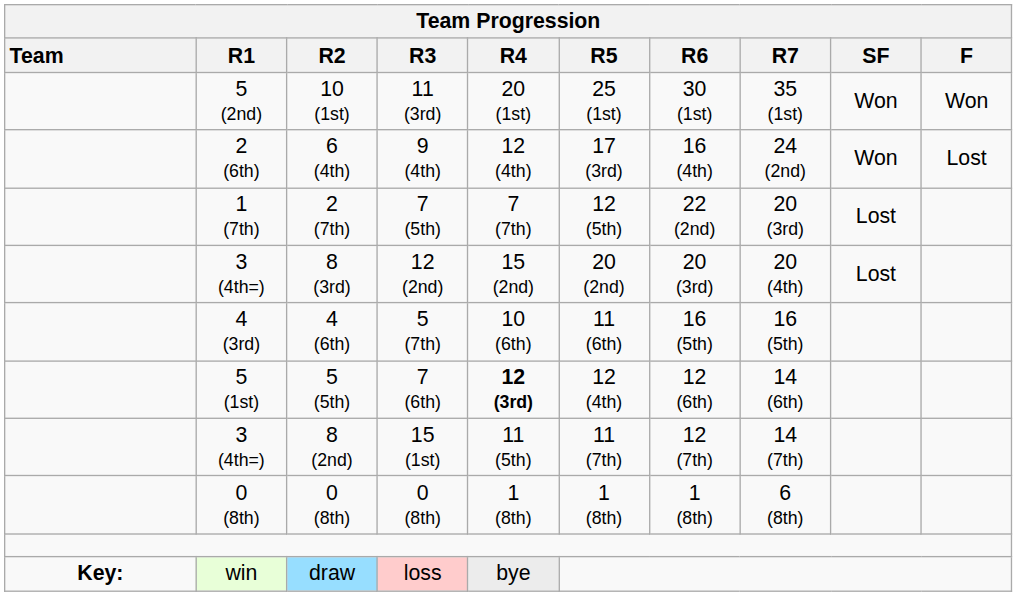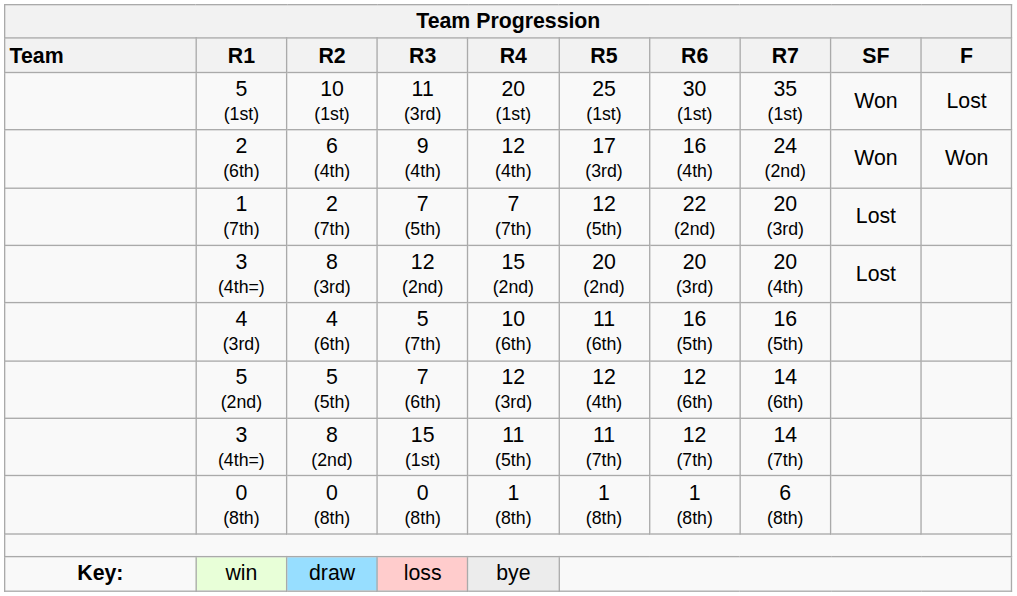10 (1st) | Team Progression / R1: 5 (2nd) -> 5 (1st)
10 (1st) | Team Progression / F: Won -> Lost
6 (4th) | Team Progression / F: Lost -> Won
5 (5th) | Team Progression / R1: 5 (1st) -> 5 (2nd)
5 (5th) | Team Progression / R4: bold -> normal
